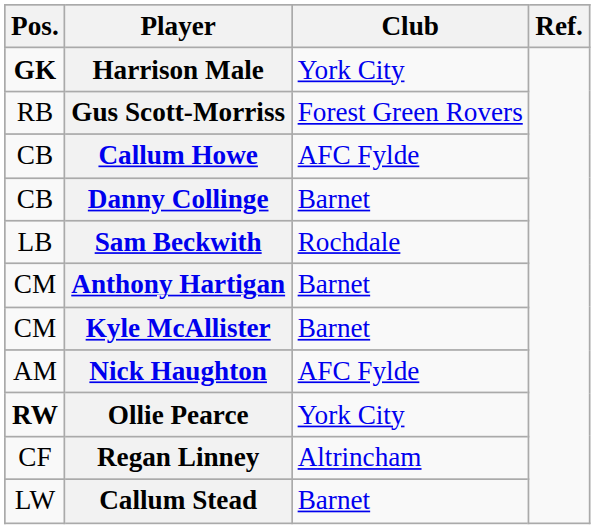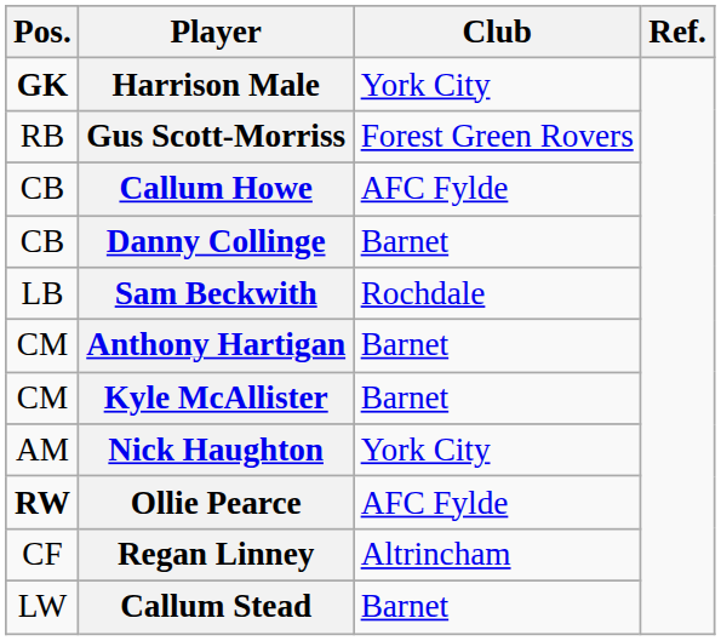Nick Haughton | Club: AFC Fylde -> York City
Ollie Pearce | Club: York City -> AFC Fylde
